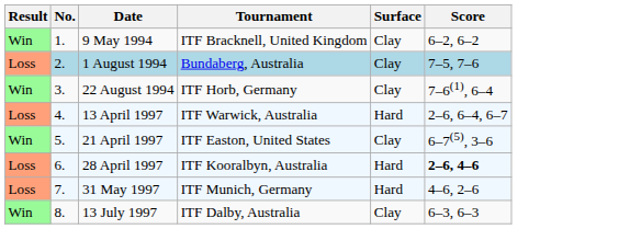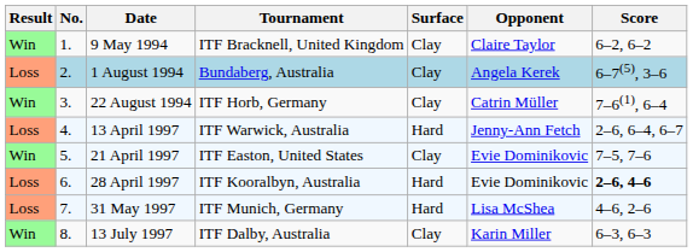+ column: Opponent | Claire Taylor | Angela Kerek | Catrin Müller | Jenny-Ann Fetch | Evie Dominikovic | Evie Dominikovic | Lisa McShea | Karin Miller
1 August 1994 | Score: 7–5, 7–6 -> 6–7(5), 3–6
21 April 1997 | Score: 6–7(5), 3–6 -> 7–5, 7–6
